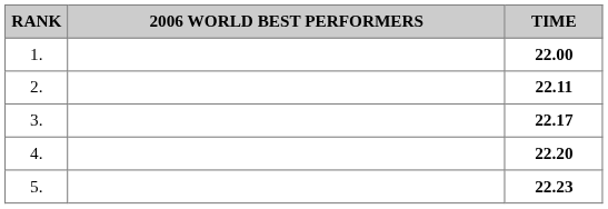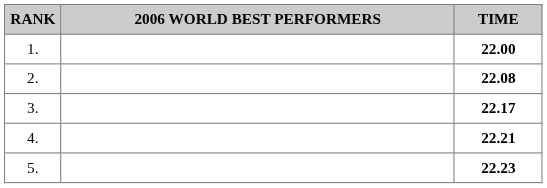2. | TIME: 22.11 -> 22.08
4. | TIME: 22.20 -> 22.21
